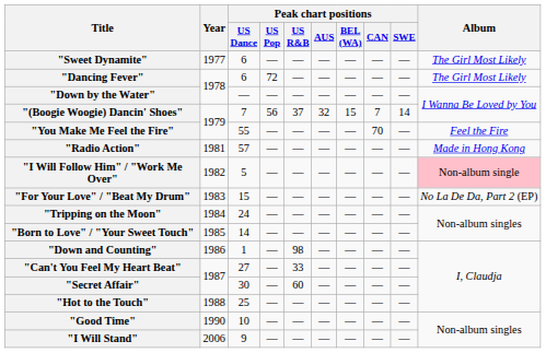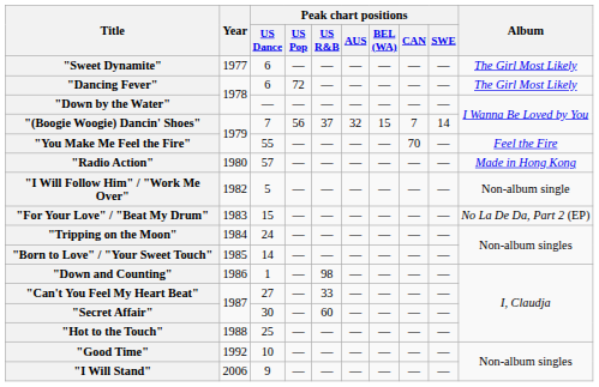"Radio Action" | Year: 1981 -> 1980
"I Will Follow Him" / "Work Me Over" | Album: pink background -> no background
"Good Time" | Year: 1990 -> 1992
